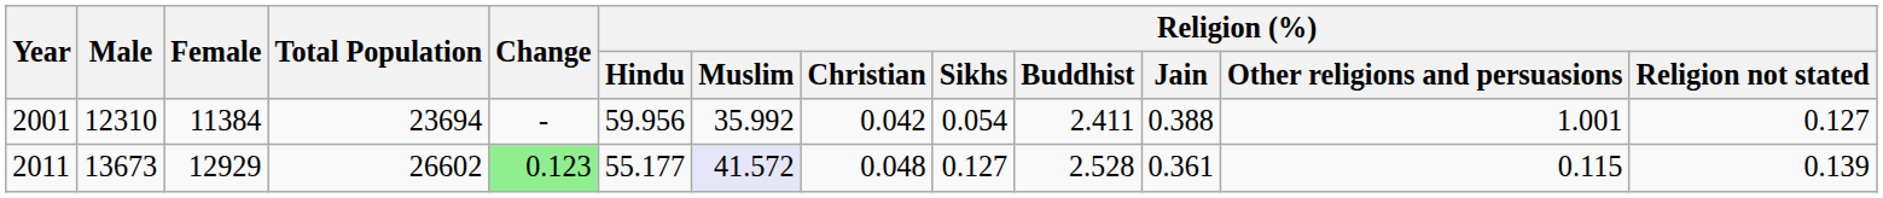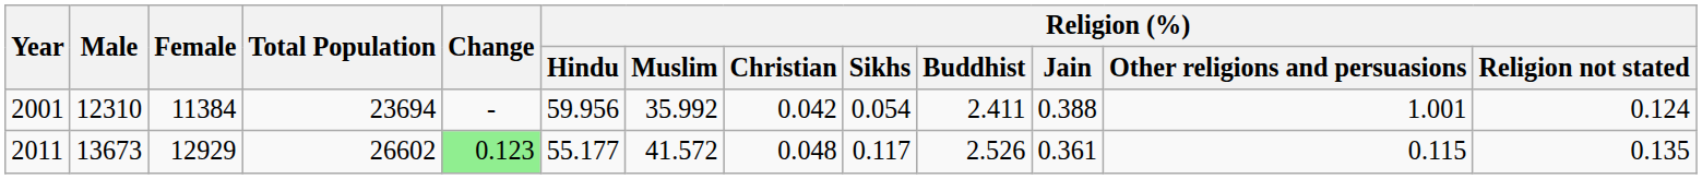2001 | Religion (%) / Religion not stated: 0.127 -> 0.124
2011 | Religion (%) / Muslim: lavender background -> no background
2011 | Religion (%) / Sikhs: 0.127 -> 0.117
2011 | Religion (%) / Buddhist: 2.528 -> 2.526
2011 | Religion (%) / Religion not stated: 0.139 -> 0.135
